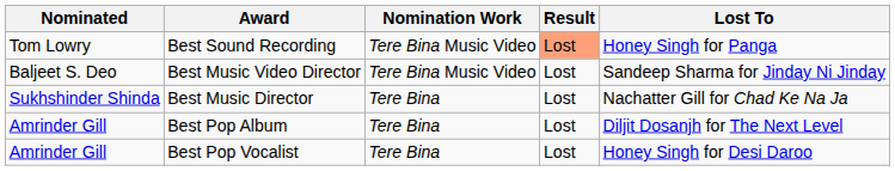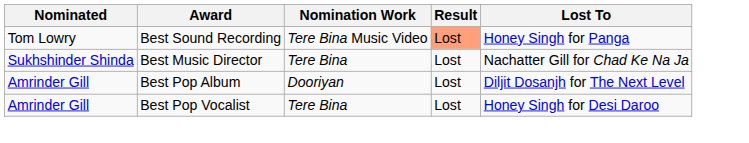- row: Baljeet S. Deo | Best Music Video Director | Tere Bina Music Video | Lost | Sandeep Sharma for Jinday Ni Jinday
Best Pop Album | Nomination Work: Tere Bina -> Dooriyan
